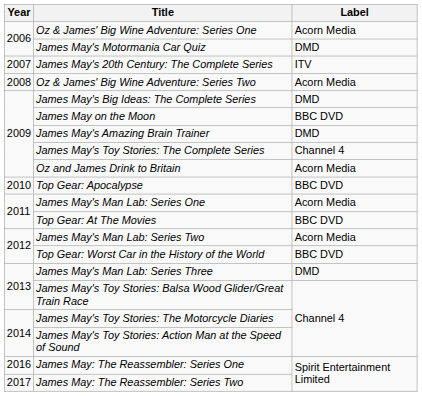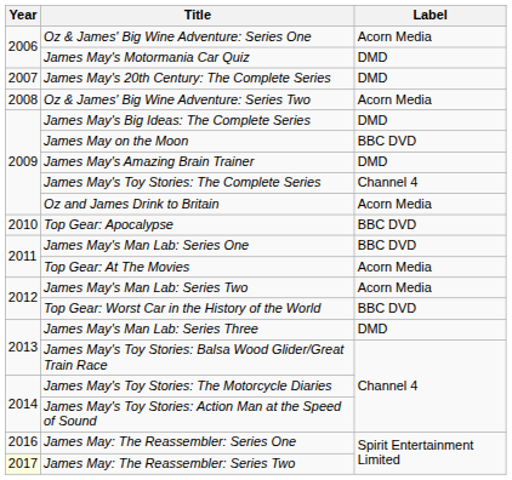James May's 20th Century: The Complete Series | Label: ITV -> DMD
James May's Man Lab: Series One | Label: Acorn Media -> BBC DVD
Top Gear: At The Movies | Label: BBC DVD -> Acorn Media
James May: The Reassembler: Series Two | Year: no background -> lightyellow background
